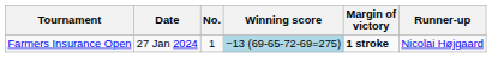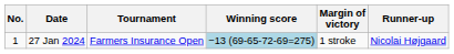columns swapped: No. <-> Tournament
27 Jan 2024 | Margin of victory: bold -> normal
